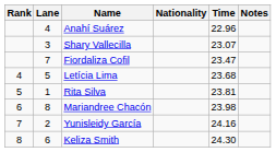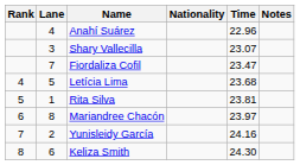Mariandree Chacón | Time: 23.98 -> 23.97
